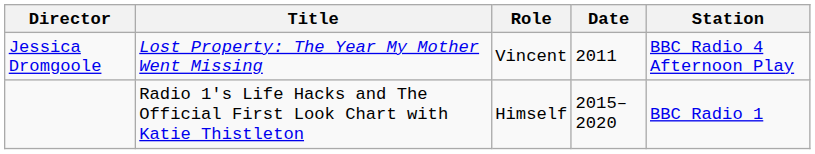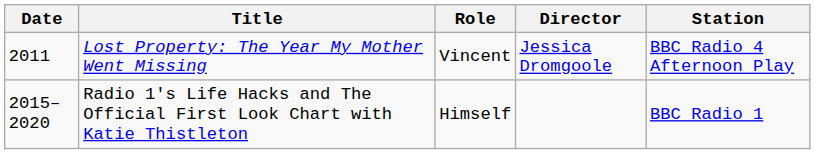columns swapped: Date <-> Director
